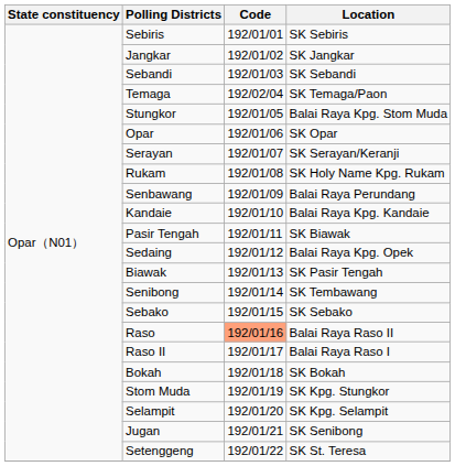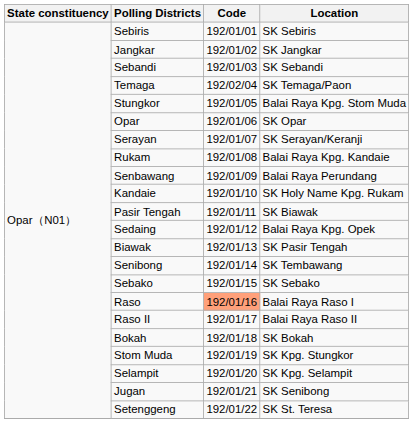Rukam | Location: SK Holy Name Kpg. Rukam -> Balai Raya Kpg. Kandaie
Kandaie | Location: Balai Raya Kpg. Kandaie -> SK Holy Name Kpg. Rukam
Raso | Location: Balai Raya Raso II -> Balai Raya Raso I
Raso II | Location: Balai Raya Raso I -> Balai Raya Raso II
